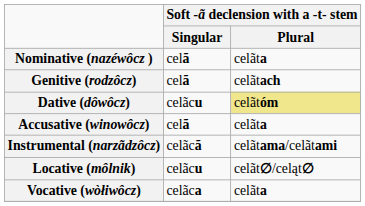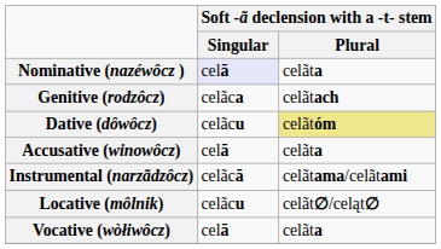Nominative (nazéwôcz ) | Soft -ã declension with a -t- stem / Singular: no background -> lavender background
Genitive (rodzôcz) | Soft -ã declension with a -t- stem / Singular: celã -> celãca
Vocative (wòłiwôcz) | Soft -ã declension with a -t- stem / Singular: celãca -> celã
